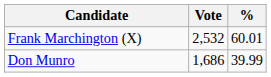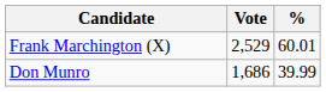Frank Marchington (X) | Vote: 2,532 -> 2,529
